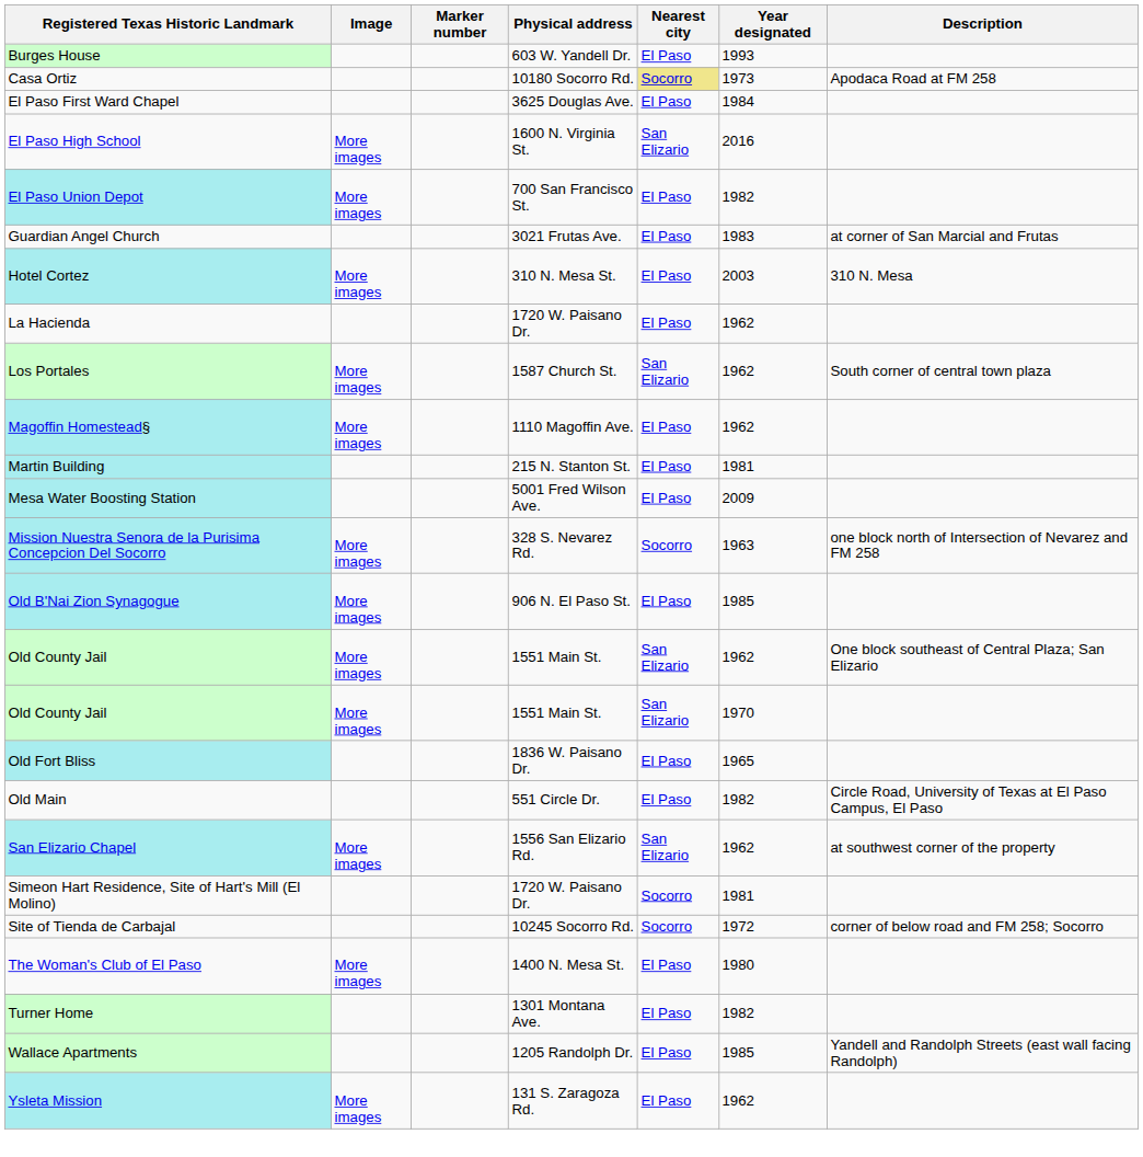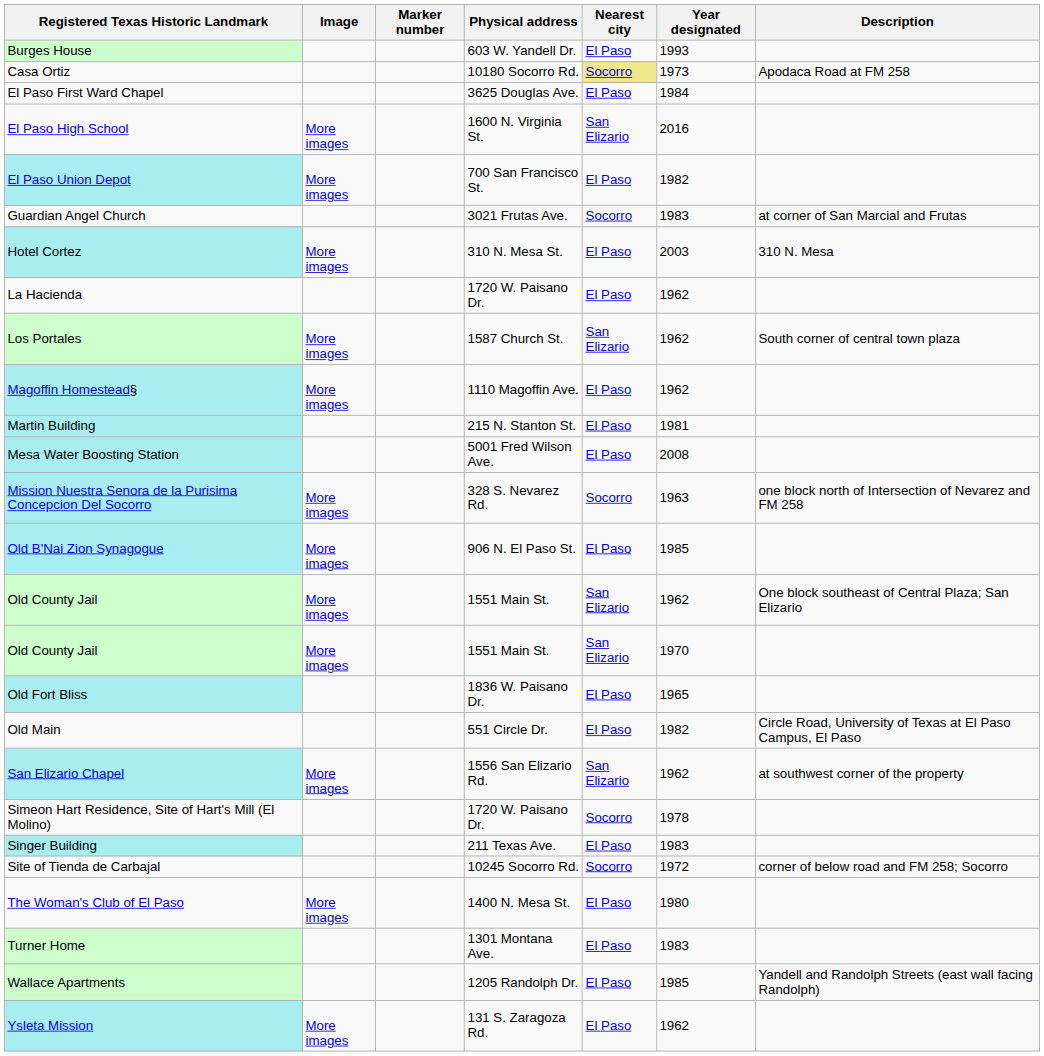Guardian Angel Church | Nearest city: El Paso -> Socorro
Mesa Water Boosting Station | Year designated: 2009 -> 2008
Simeon Hart Residence, Site of Hart's Mill (El Molino) | Year designated: 1981 -> 1978
+ row: Singer Building | 211 Texas Ave. | El Paso | 1983
Turner Home | Year designated: 1982 -> 1983
